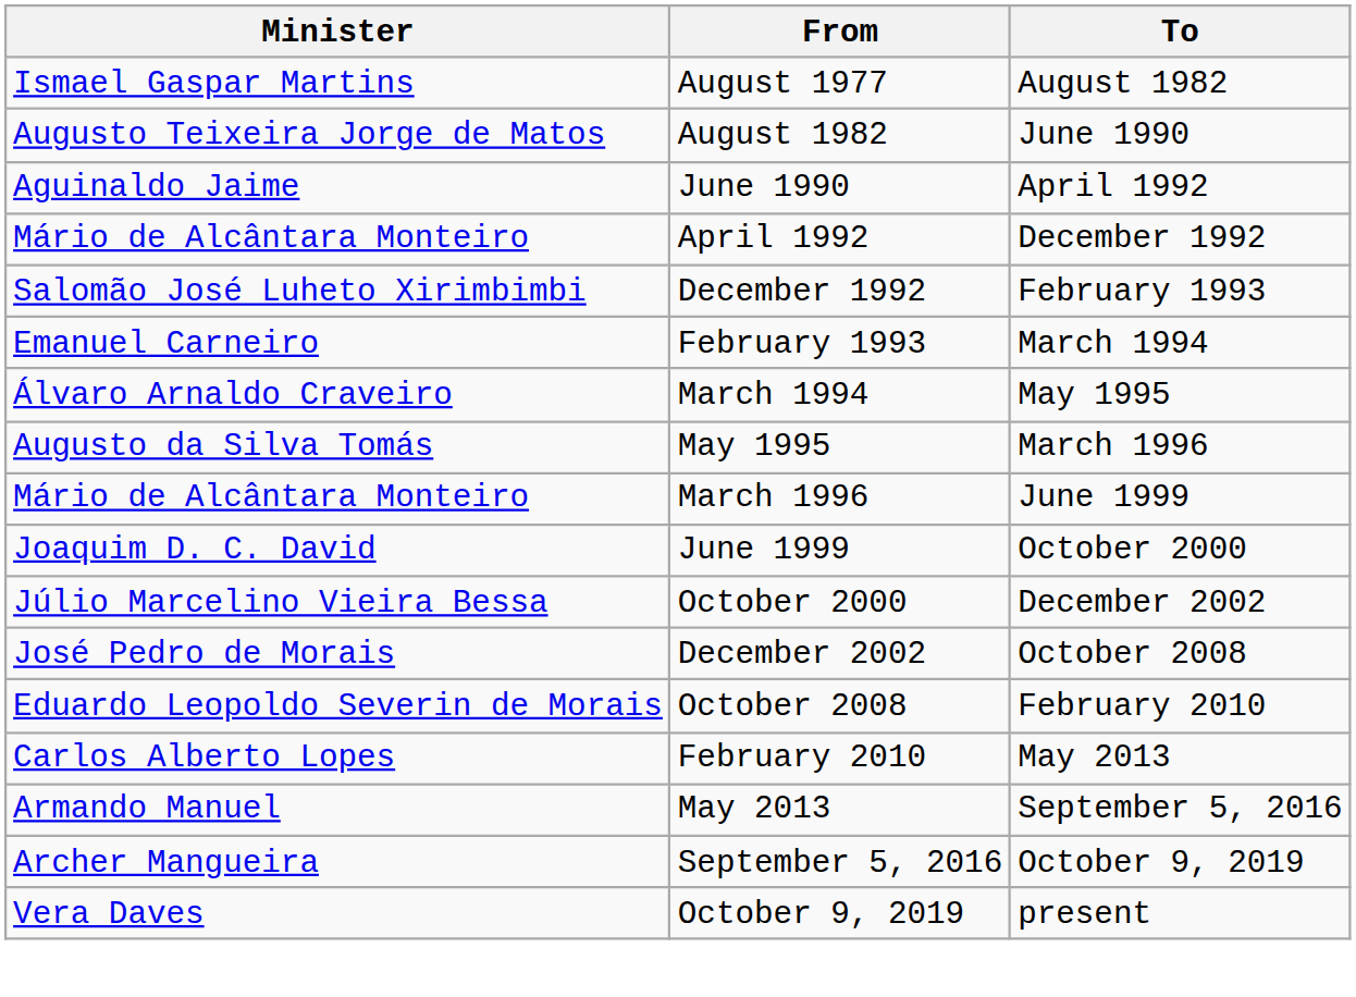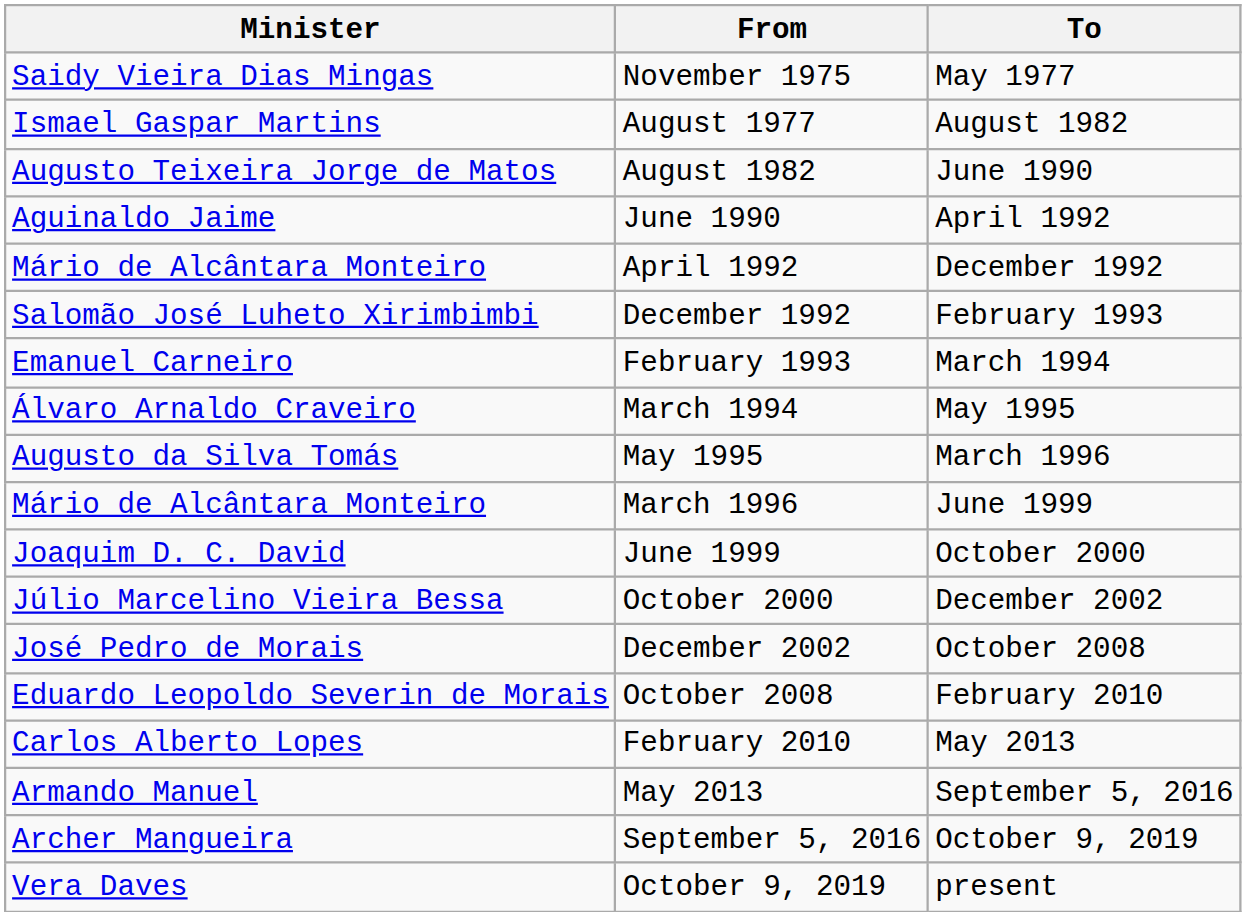+ row: Saidy Vieira Dias Mingas | November 1975 | May 1977
